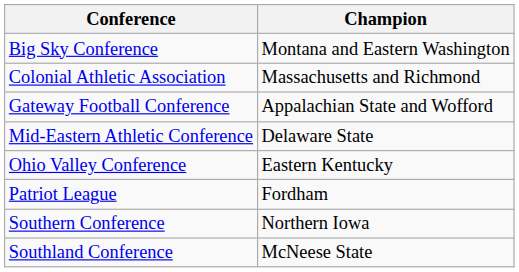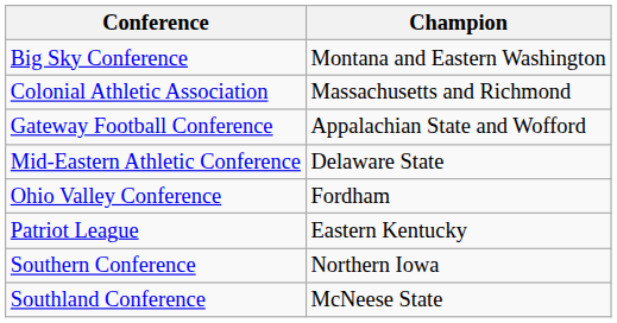Ohio Valley Conference | Champion: Eastern Kentucky -> Fordham
Patriot League | Champion: Fordham -> Eastern Kentucky
